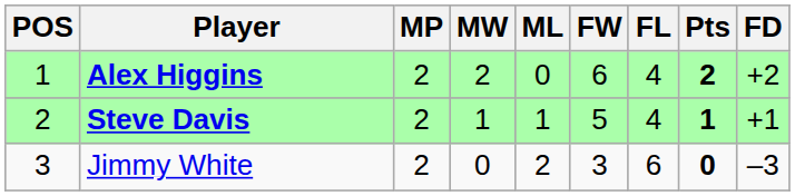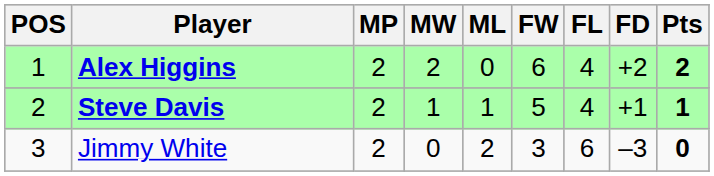columns swapped: FD <-> Pts
